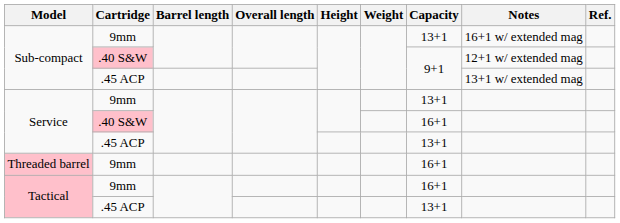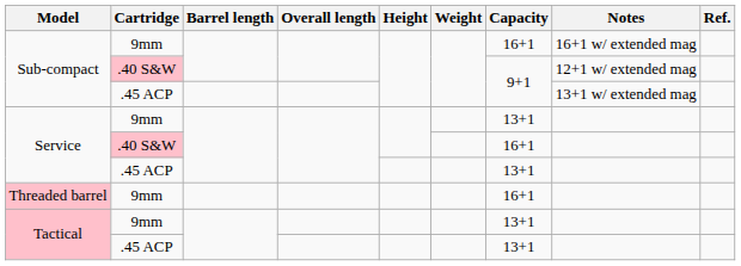Sub-compact / 9mm | Capacity: 13+1 -> 16+1
Tactical / 9mm | Capacity: 16+1 -> 13+1
